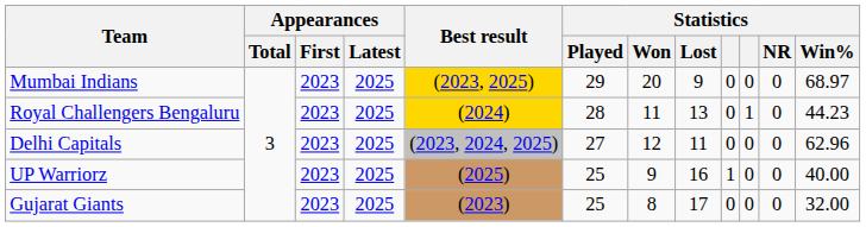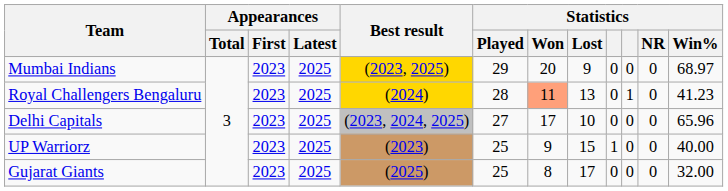Royal Challengers Bengaluru | Statistics / Won: no background -> lightsalmon background
Royal Challengers Bengaluru | Statistics / Win%: 44.23 -> 41.23
Delhi Capitals | Statistics / Won: 12 -> 17
Delhi Capitals | Statistics / Lost: 11 -> 10
Delhi Capitals | Statistics / Win%: 62.96 -> 65.96
UP Warriorz | Best result: (2025) -> (2023)
UP Warriorz | Statistics / Lost: 16 -> 15
Gujarat Giants | Best result: (2023) -> (2025)
